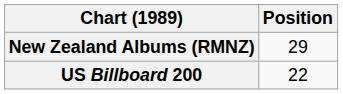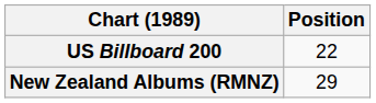rows swapped: New Zealand Albums (RMNZ) <-> US Billboard 200
